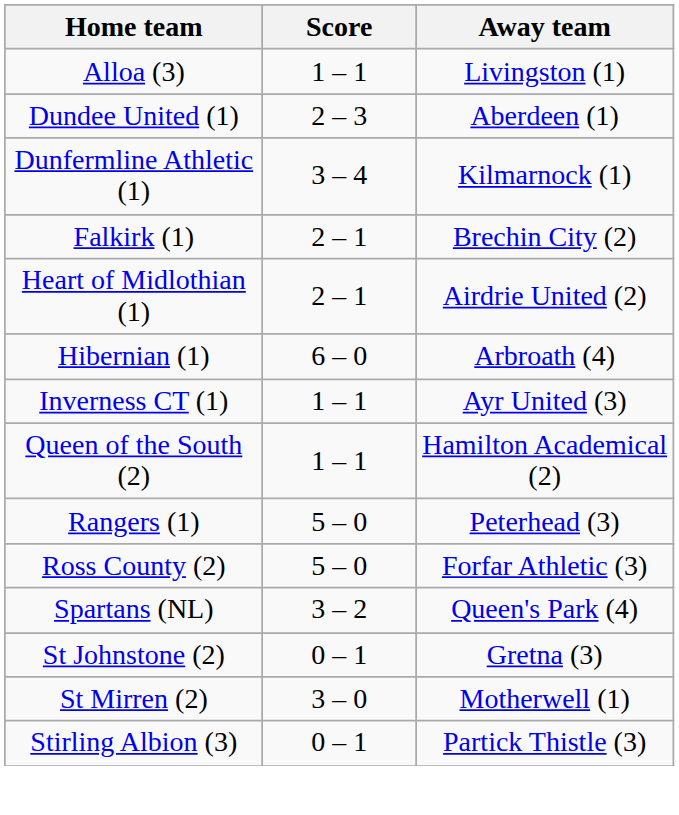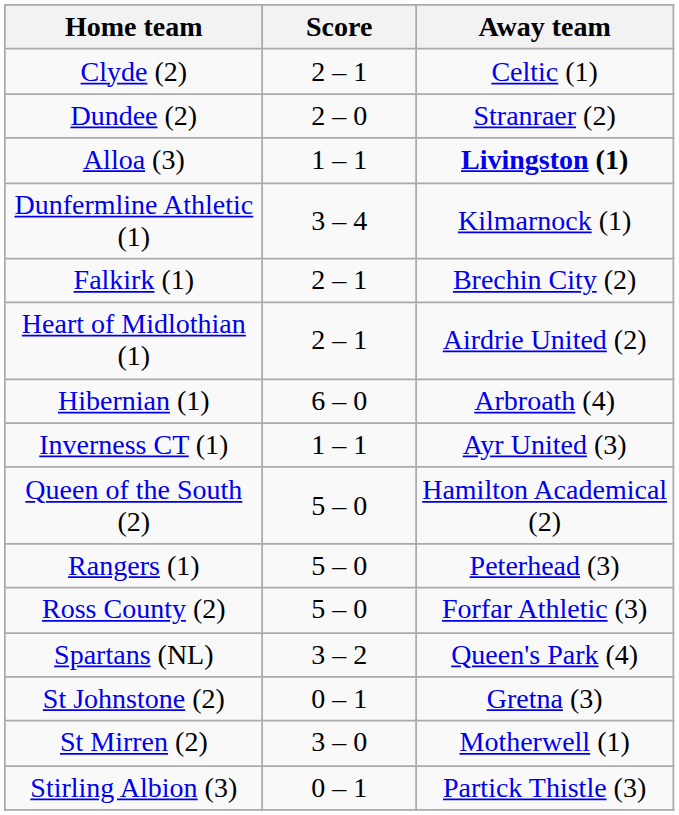+ row: Clyde (2) | 2 – 1 | Celtic (1)
+ row: Dundee (2) | 2 – 0 | Stranraer (2)
Alloa (3) | Away team: normal -> bold
- row: Dundee United (1) | 2 – 3 | Aberdeen (1)
Queen of the South (2) | Score: 1 – 1 -> 5 – 0
